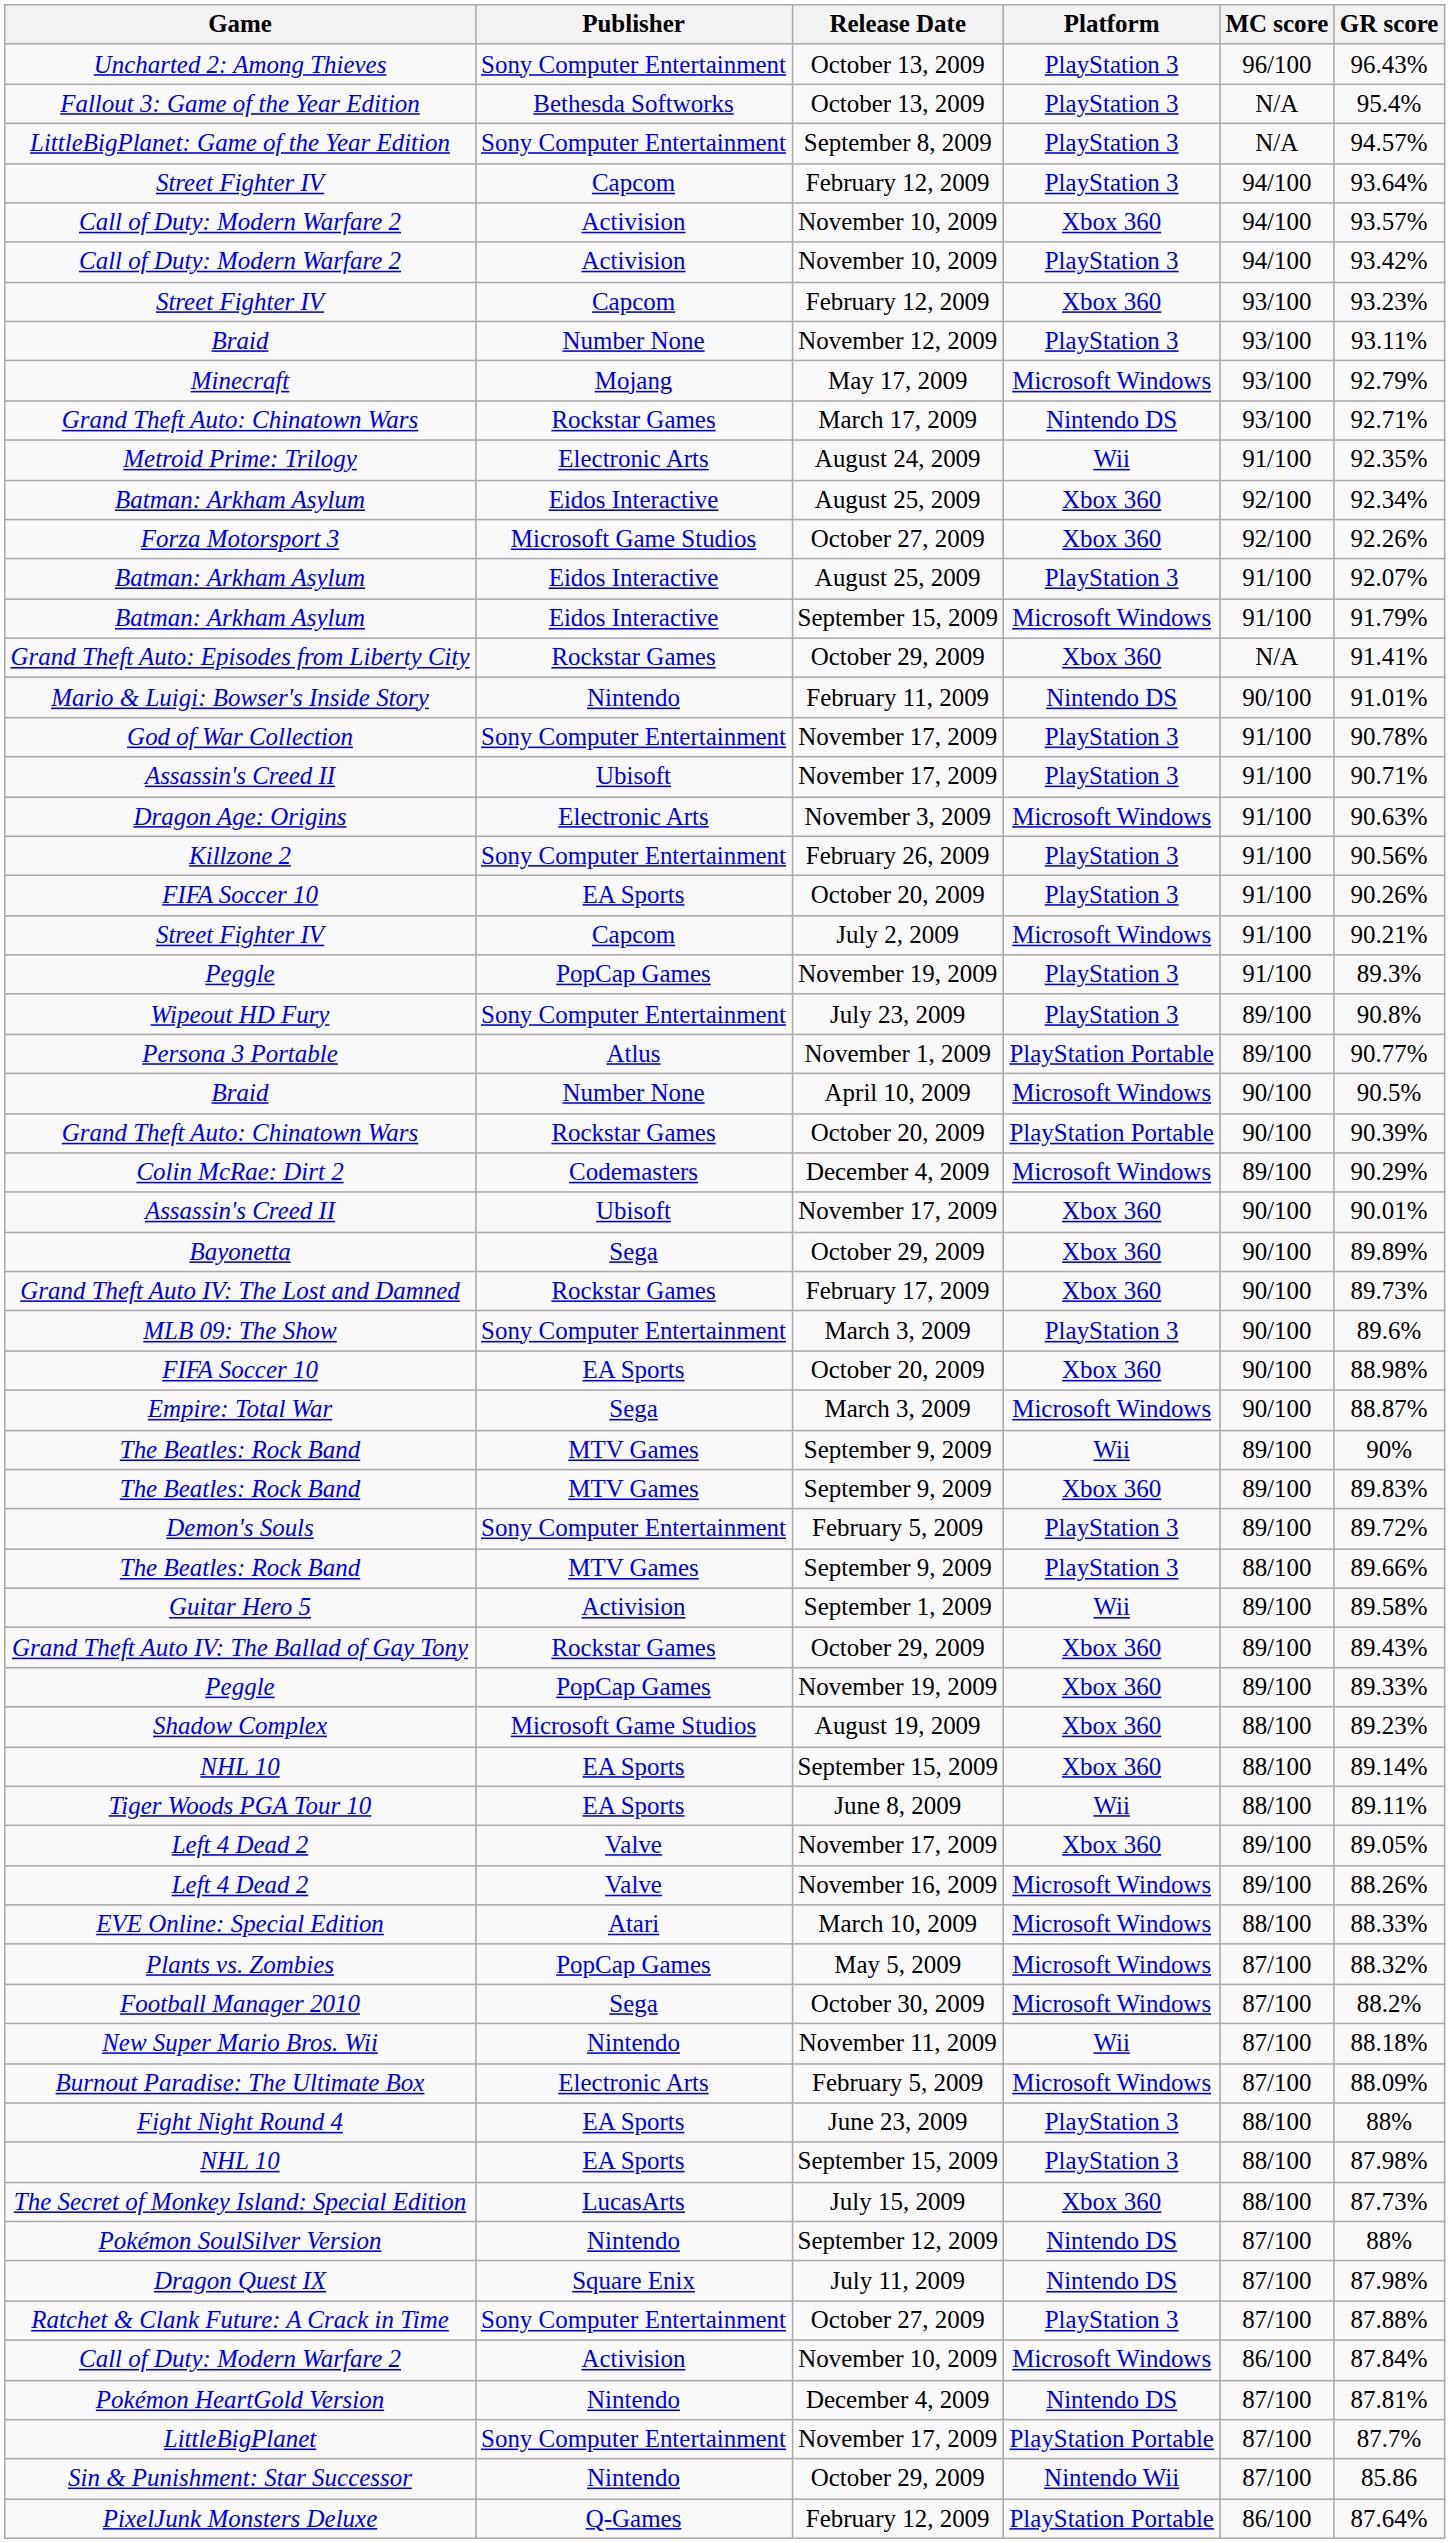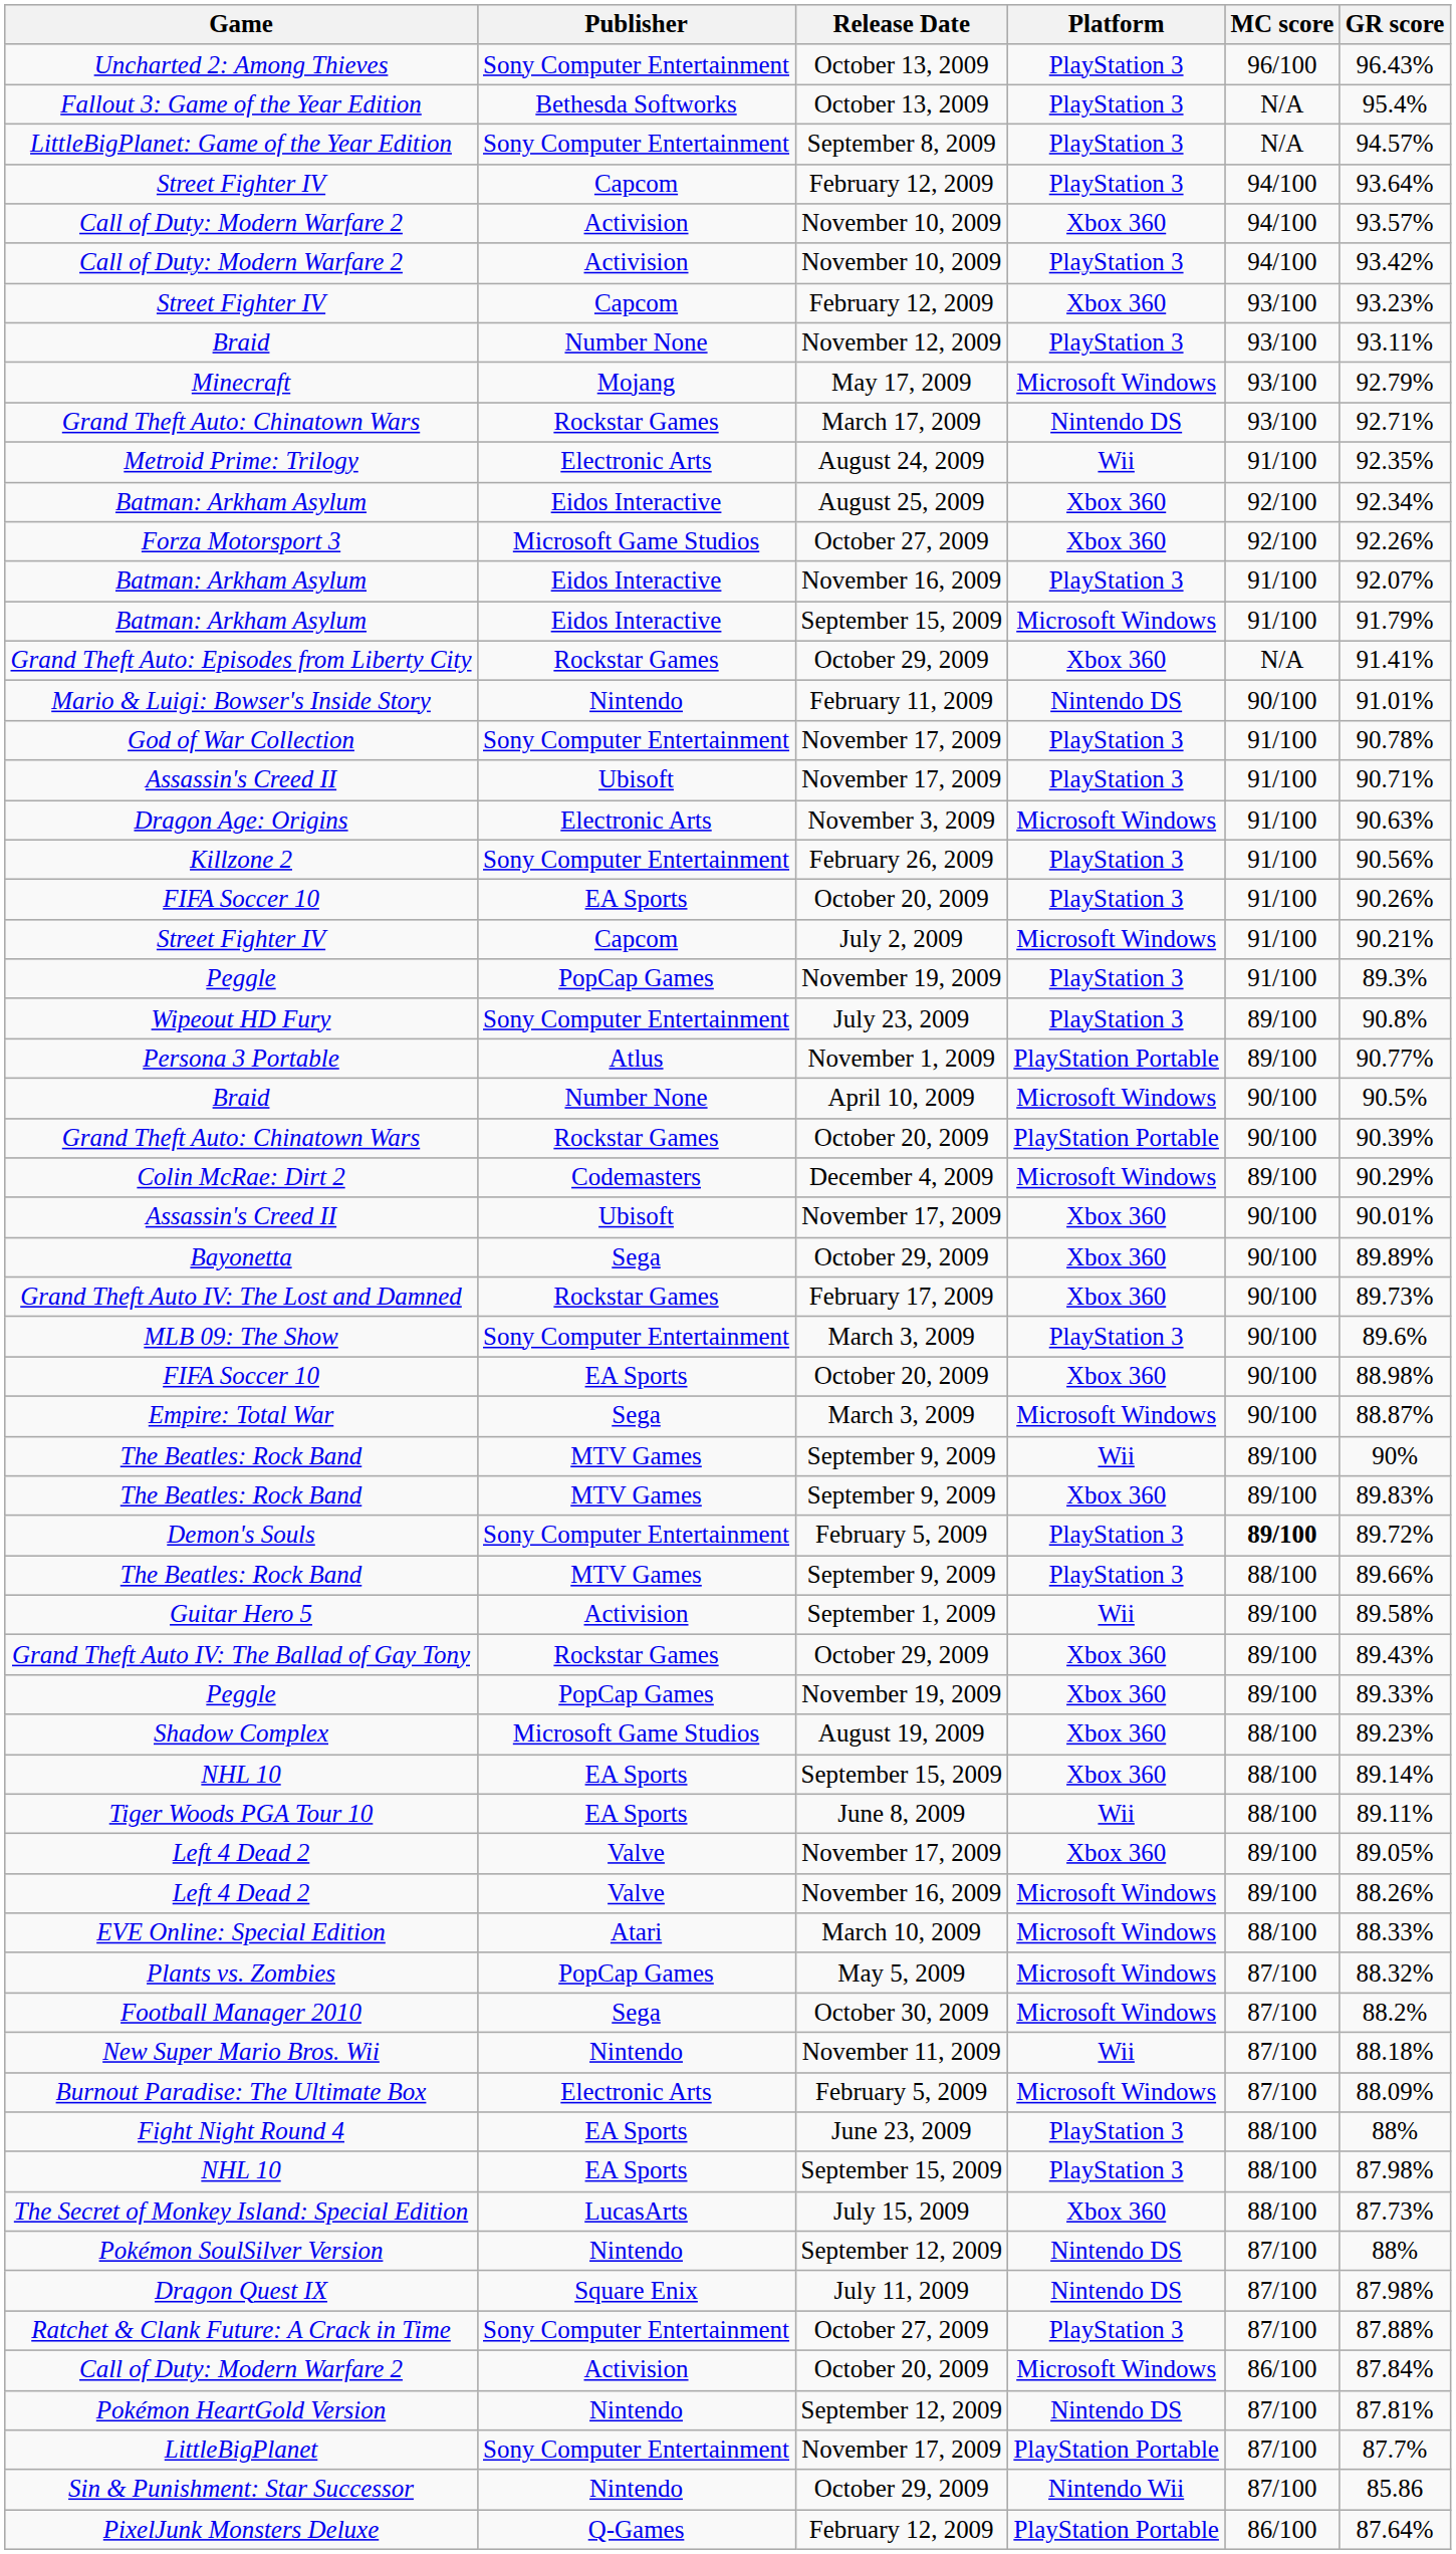Batman: Arkham Asylum / PlayStation 3 | Release Date: August 25, 2009 -> November 16, 2009
Demon's Souls | MC score: normal -> bold
Call of Duty: Modern Warfare 2 / Microsoft Windows | Release Date: November 10, 2009 -> October 20, 2009
Pokémon HeartGold Version | Release Date: December 4, 2009 -> September 12, 2009
